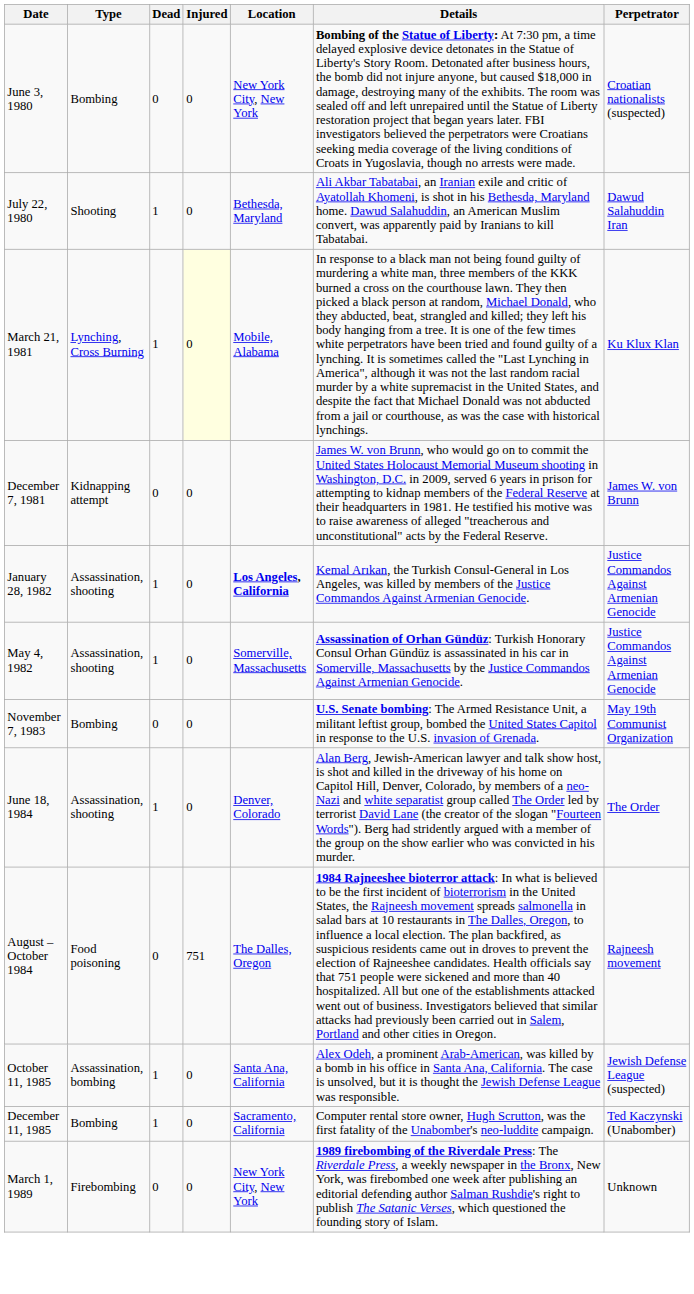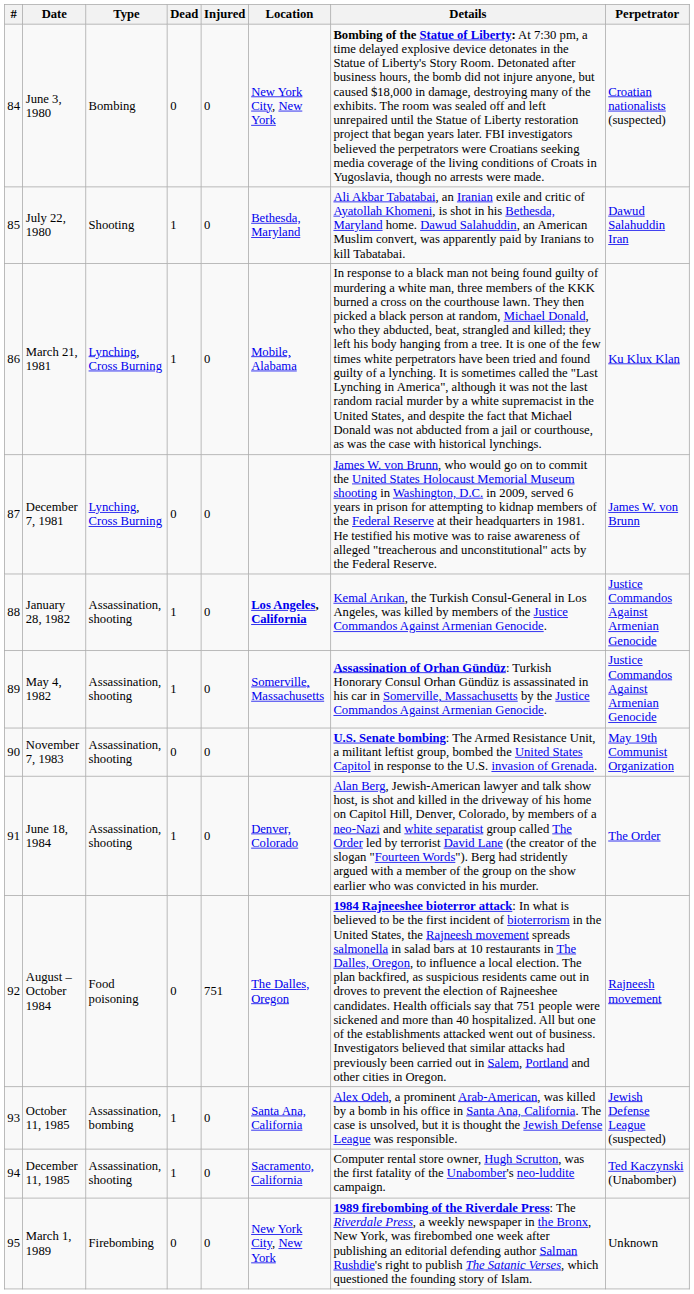+ column: # | 84 | 85 | 86 | 87 | 88 | 89 | 90 | 91 | 92 | 93 | 94 | 95
March 21, 1981 | Injured: lightyellow background -> no background
December 7, 1981 | Type: Kidnapping attempt -> Lynching, Cross Burning
November 7, 1983 | Type: Bombing -> Assassination, shooting
December 11, 1985 | Type: Bombing -> Assassination, shooting
